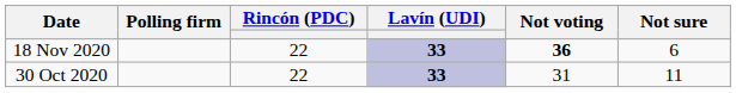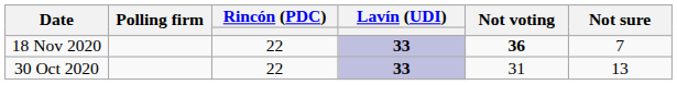18 Nov 2020 | Not sure: 6 -> 7
30 Oct 2020 | Not sure: 11 -> 13
